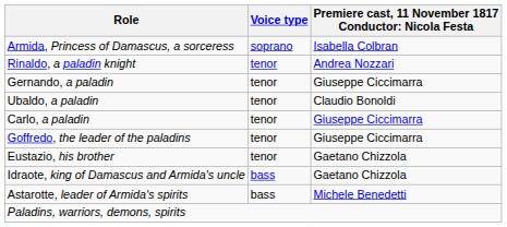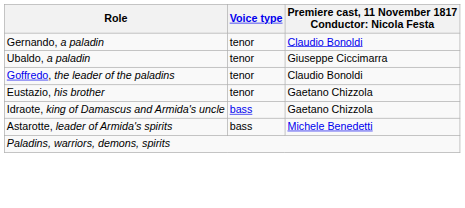- row: Armida, Princess of Damascus, a sorceress | soprano | Isabella Colbran
- row: Rinaldo, a paladin knight | tenor | Andrea Nozzari
Gernando, a paladin | column 3: Giuseppe Ciccimarra -> Claudio Bonoldi
Ubaldo, a paladin | column 3: Claudio Bonoldi -> Giuseppe Ciccimarra
- row: Carlo, a paladin | tenor | Giuseppe Ciccimarra
Goffredo, the leader of the paladins | column 3: Giuseppe Ciccimarra -> Claudio Bonoldi
